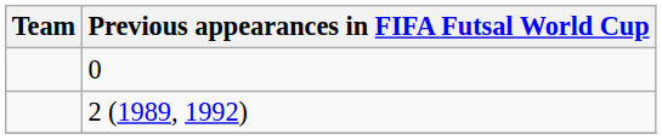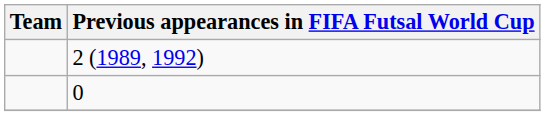rows swapped: 2 (1989, 1992) <-> 0
